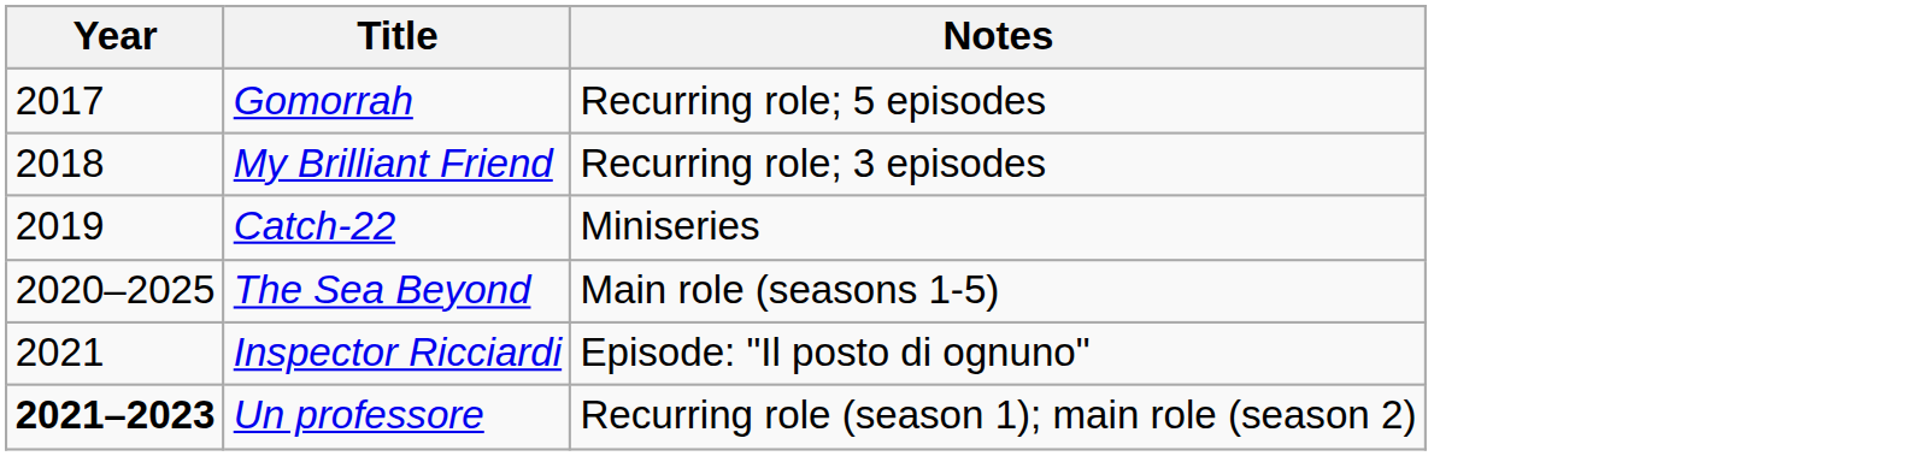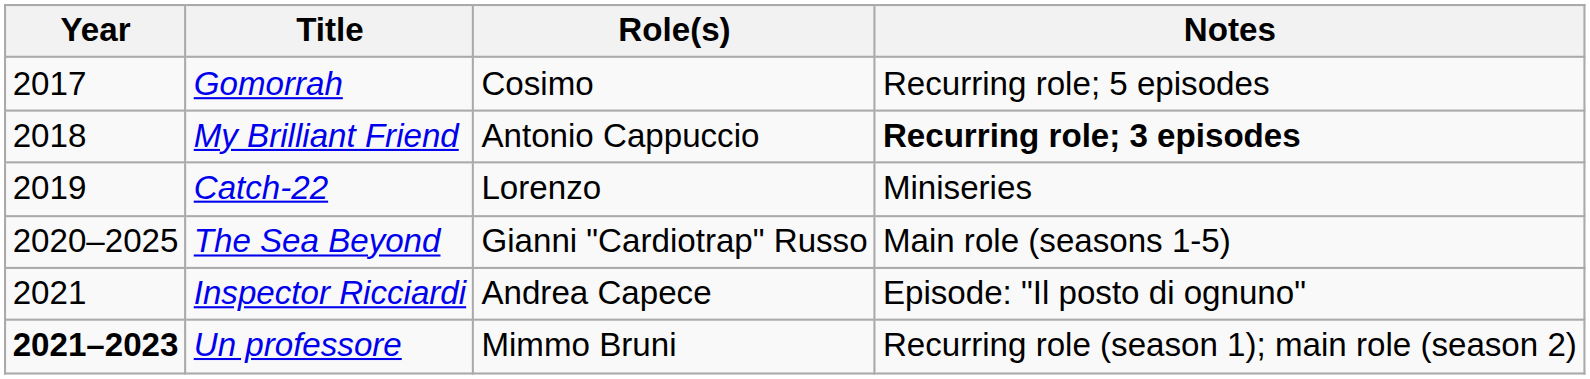+ column: Role(s) | Cosimo | Antonio Cappuccio | Lorenzo | Gianni "Cardiotrap" Russo | Andrea Capece | Mimmo Bruni
My Brilliant Friend | Notes: normal -> bold
